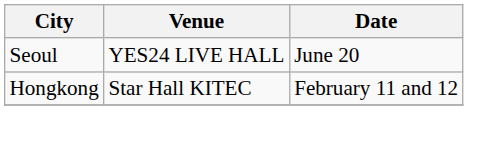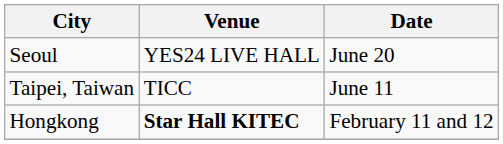+ row: Taipei, Taiwan | TICC | June 11
Hongkong | Venue: normal -> bold
